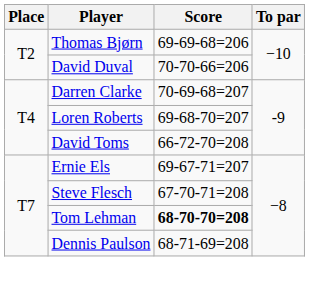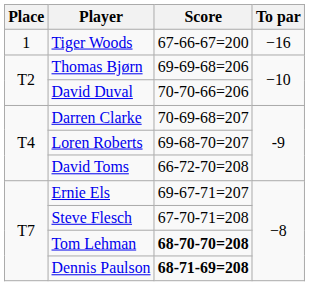+ row: 1 | Tiger Woods | 67-66-67=200 | −16
Dennis Paulson | Score: normal -> bold
